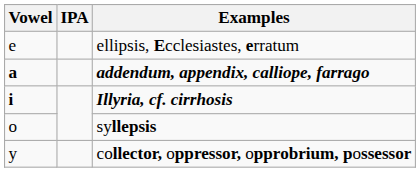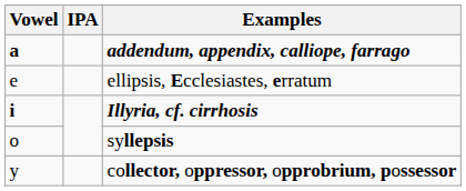rows swapped: addendum, appendix, calliope, farrago <-> ellipsis, Ecclesiastes, erratum
